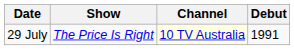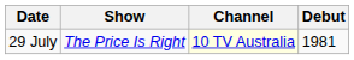29 July | Debut: 1991 -> 1981
